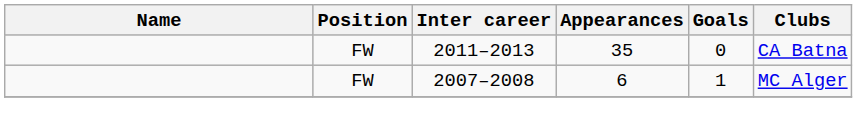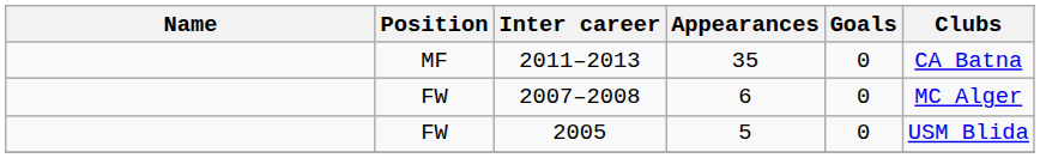2011–2013 | Position: FW -> MF
2007–2008 | Goals: 1 -> 0
+ row: FW | 2005 | 5 | 0 | USM Blida
